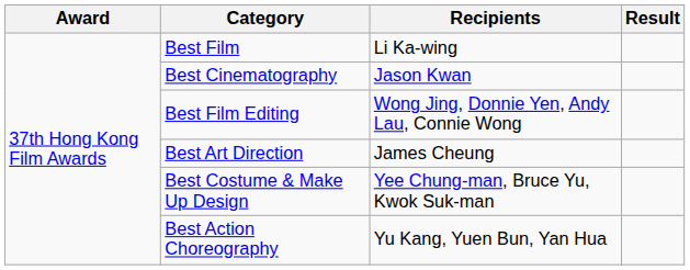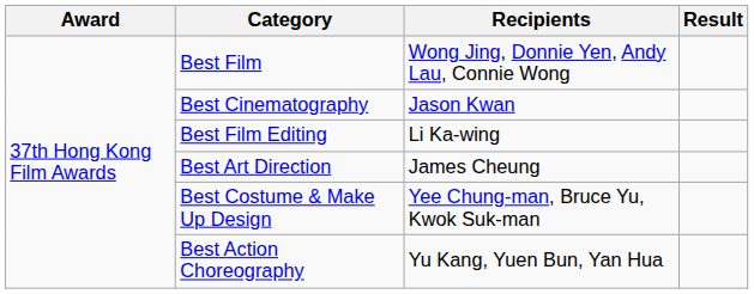Best Film | Recipients: Li Ka-wing -> Wong Jing, Donnie Yen, Andy Lau, Connie Wong
Best Film Editing | Recipients: Wong Jing, Donnie Yen, Andy Lau, Connie Wong -> Li Ka-wing
